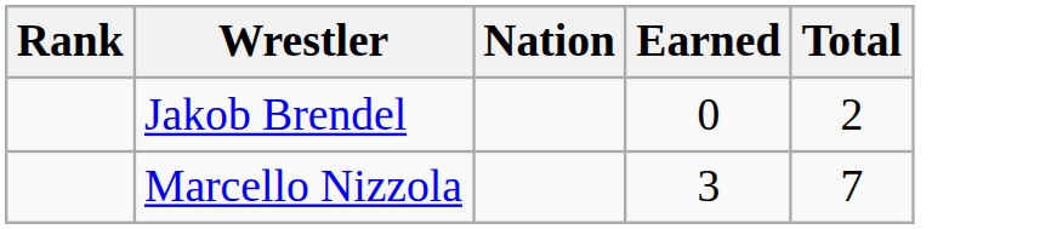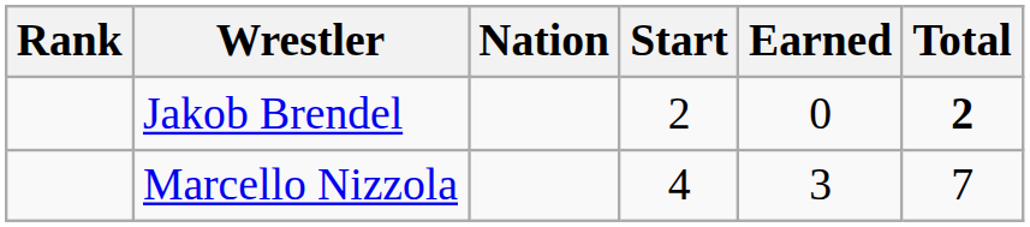+ column: Start | 2 | 4
Jakob Brendel | Total: normal -> bold
